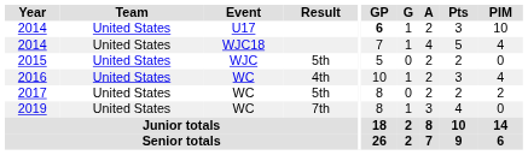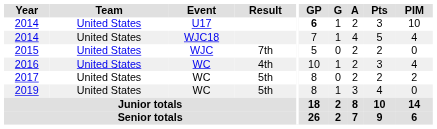2015 | Result: 5th -> 7th
2019 | Result: 7th -> 5th
